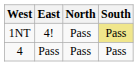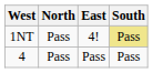columns swapped: North <-> East
